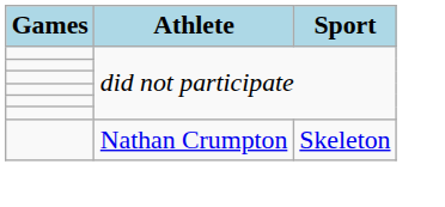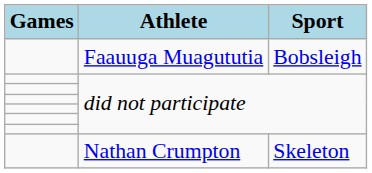+ row: Faauuga Muagututia | Bobsleigh
